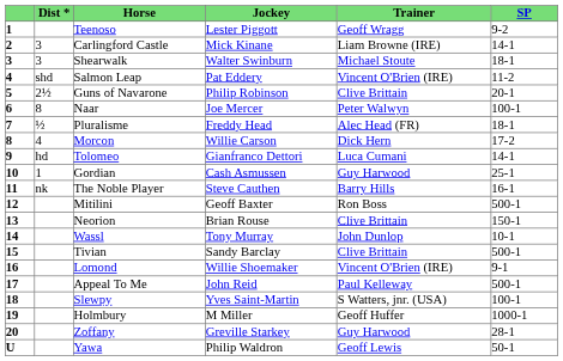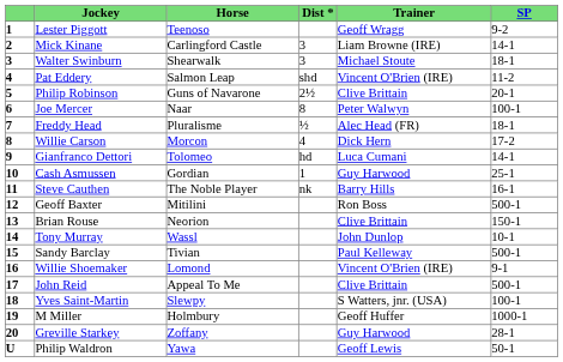columns swapped: Dist * <-> Jockey
Tivian | Trainer: Clive Brittain -> Paul Kelleway
Appeal To Me | Trainer: Paul Kelleway -> Clive Brittain
